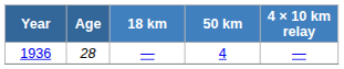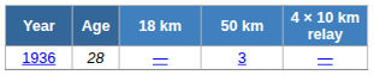1936 | 50 km: 4 -> 3
